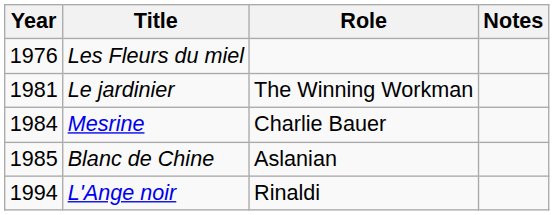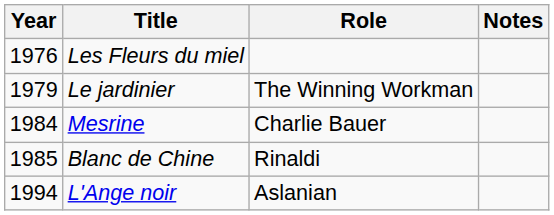Le jardinier | Year: 1981 -> 1979
Blanc de Chine | Role: Aslanian -> Rinaldi
L'Ange noir | Role: Rinaldi -> Aslanian
